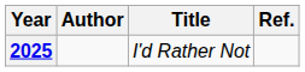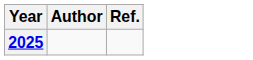- column: Title | I'd Rather Not
